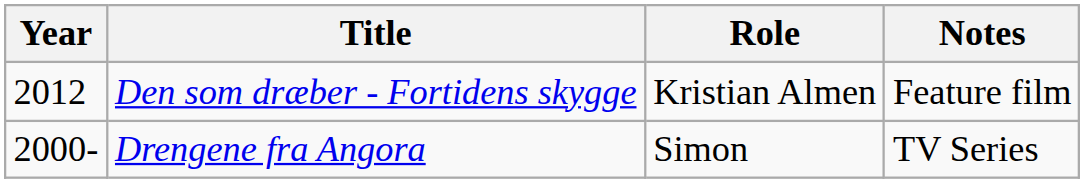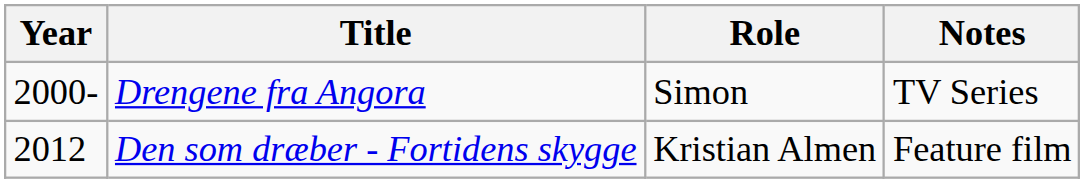rows swapped: Drengene fra Angora <-> Den som dræber - Fortidens skygge
